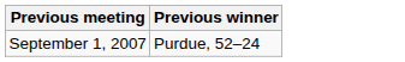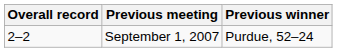+ column: Overall record | 2–2
